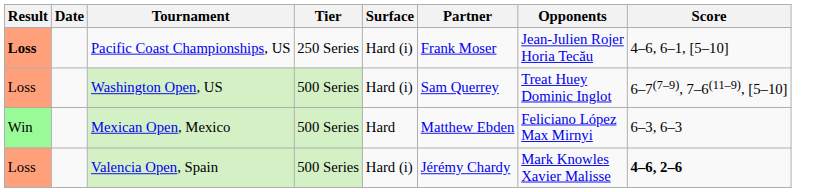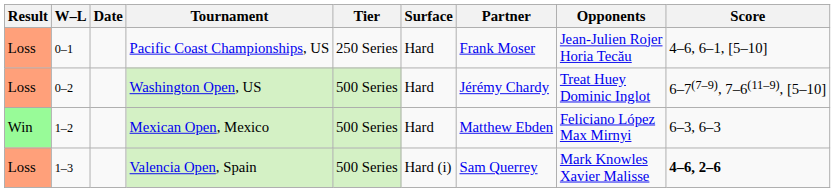+ column: W–L | 0–1 | 0–2 | 1–2 | 1–3
Pacific Coast Championships, US | Result: bold -> normal
Pacific Coast Championships, US | Surface: Hard (i) -> Hard
Washington Open, US | Surface: Hard (i) -> Hard
Washington Open, US | Partner: Sam Querrey -> Jérémy Chardy
Valencia Open, Spain | Partner: Jérémy Chardy -> Sam Querrey
